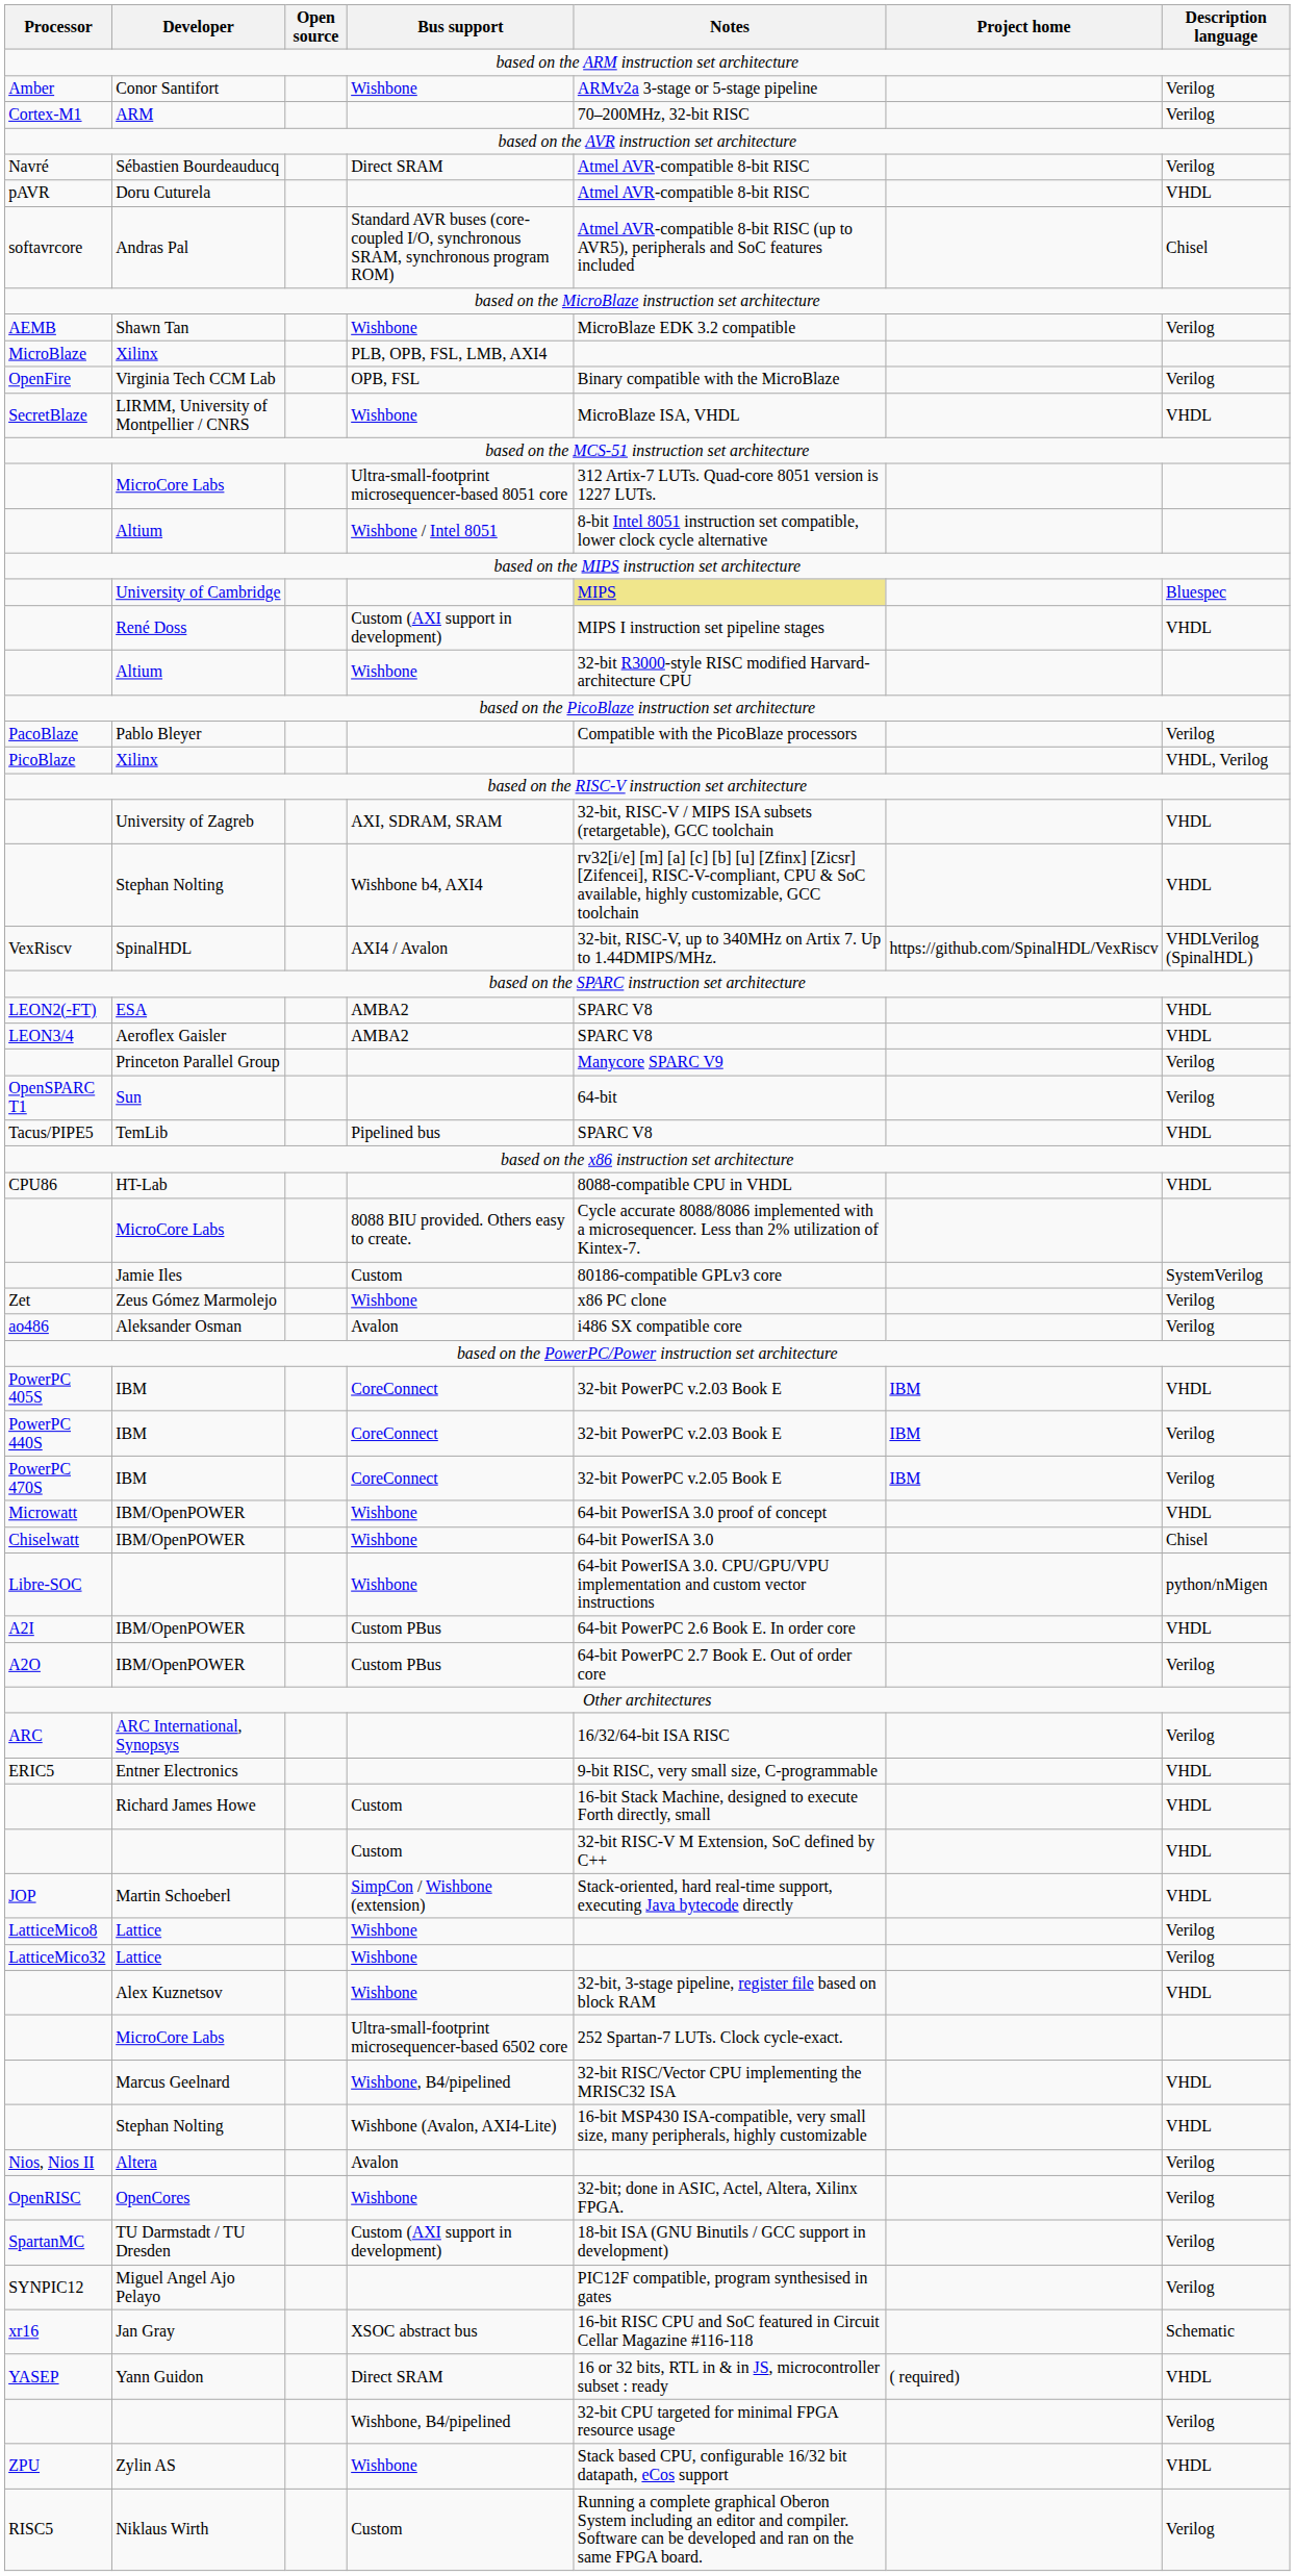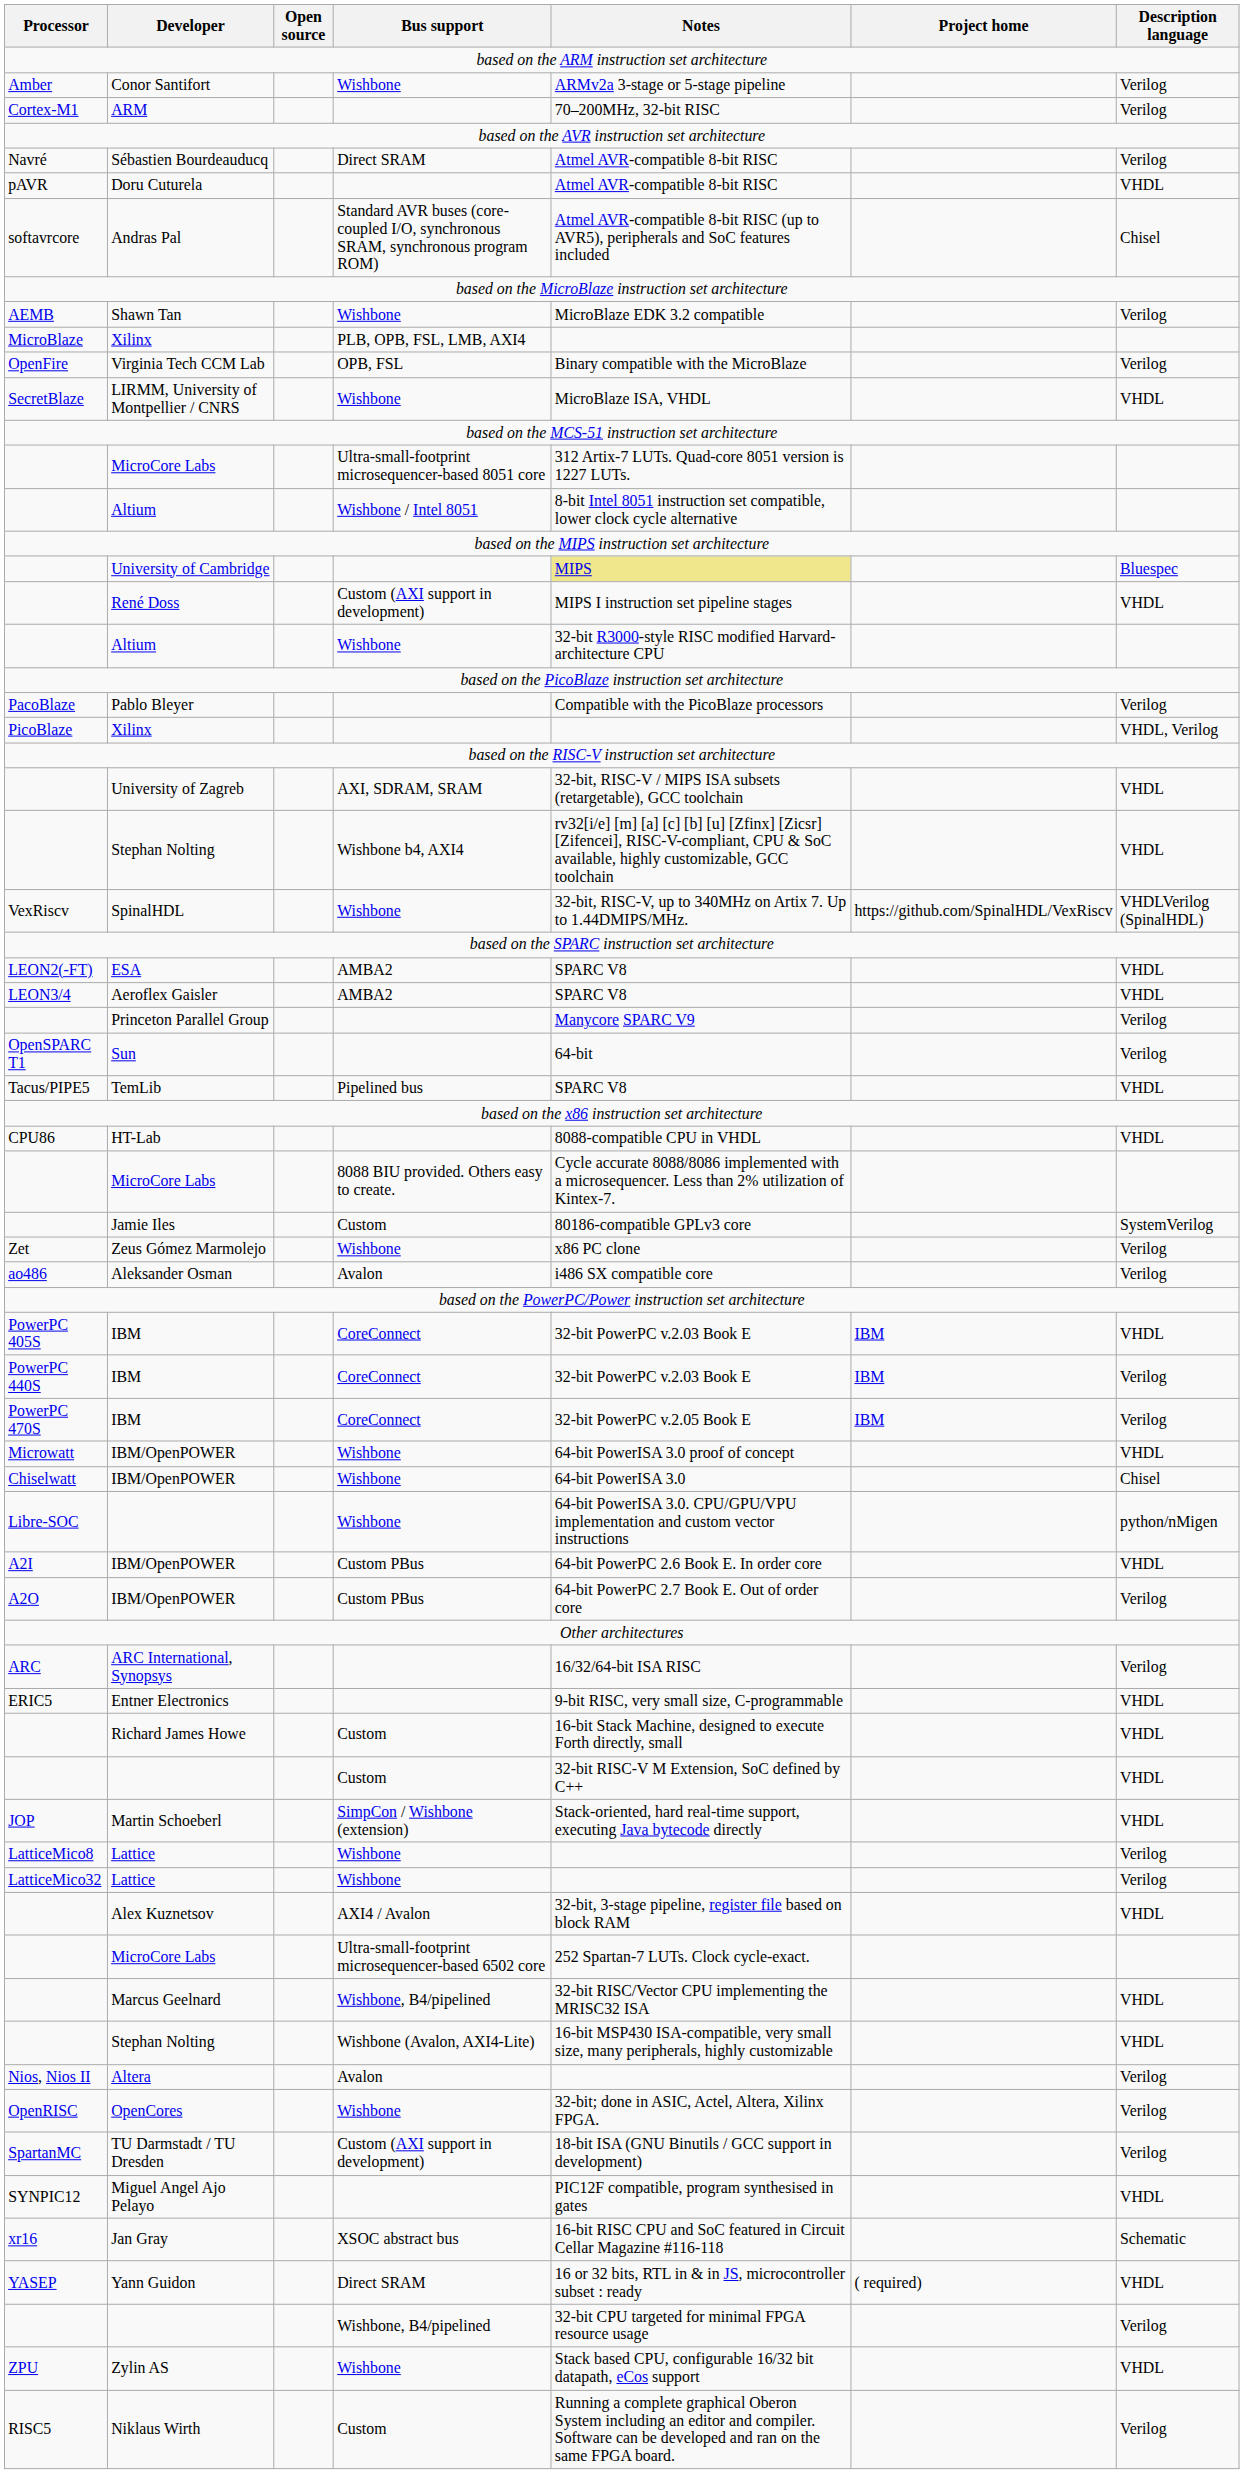SpinalHDL | Bus support: AXI4 / Avalon -> Wishbone
Alex Kuznetsov | Bus support: Wishbone -> AXI4 / Avalon
Miguel Angel Ajo Pelayo | Description language: Verilog -> VHDL
